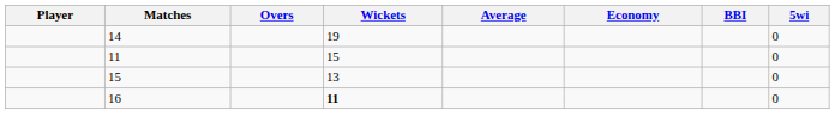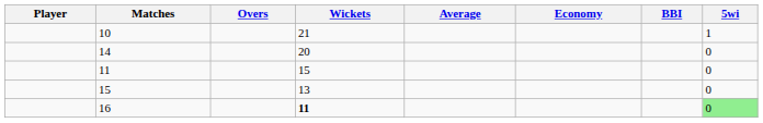+ row: 10 | 21 | 1
14 | Wickets: 19 -> 20
16 | 5wi: no background -> lightgreen background
